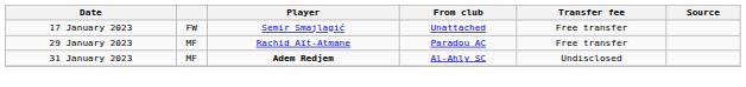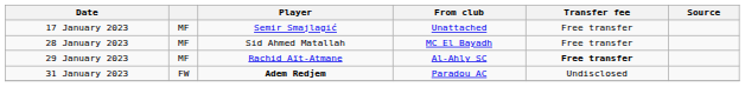17 January 2023 | column 2: FW -> MF
+ row: 28 January 2023 | MF | Sid Ahmed Matallah | MC El Bayadh | Free transfer
29 January 2023 | From club: Paradou AC -> Al-Ahly SC
29 January 2023 | Transfer fee: normal -> bold
31 January 2023 | column 2: MF -> FW
31 January 2023 | From club: Al-Ahly SC -> Paradou AC
